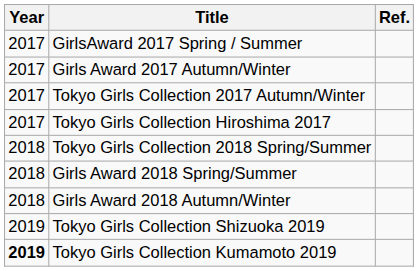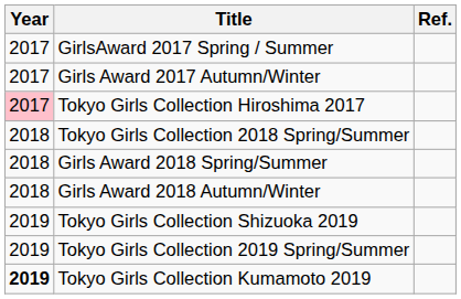- row: 2017 | Tokyo Girls Collection 2017 Autumn/Winter
Tokyo Girls Collection Hiroshima 2017 | Year: no background -> pink background
+ row: 2019 | Tokyo Girls Collection 2019 Spring/Summer
